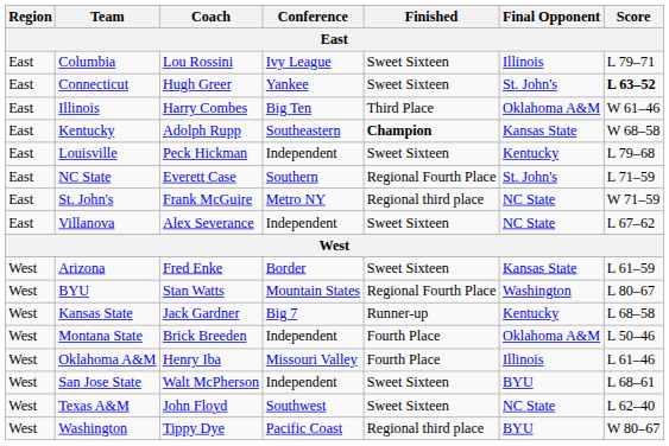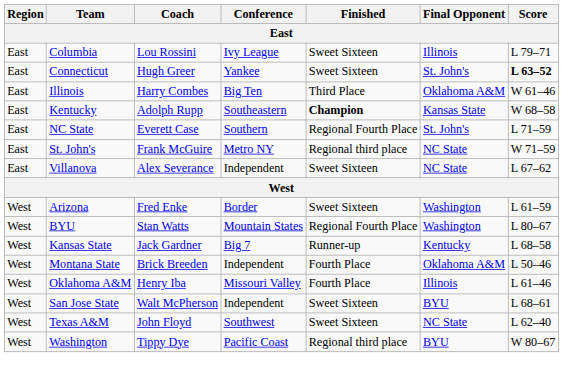- row: East | Louisville | Peck Hickman | Independent | Sweet Sixteen | Kentucky | L 79–68
Arizona | Final Opponent: Kansas State -> Washington
